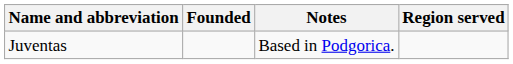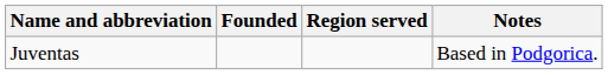columns swapped: Region served <-> Notes
